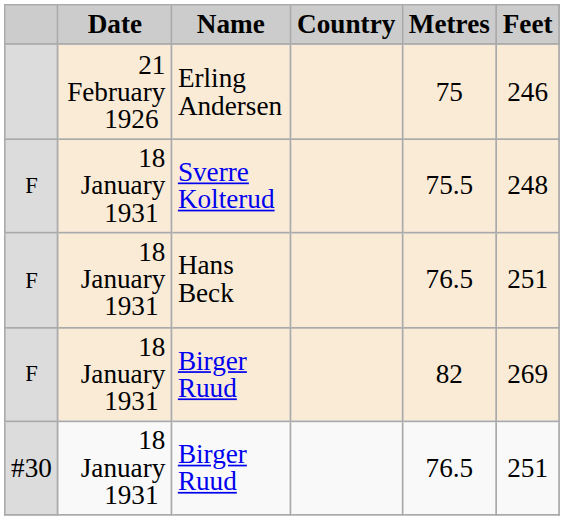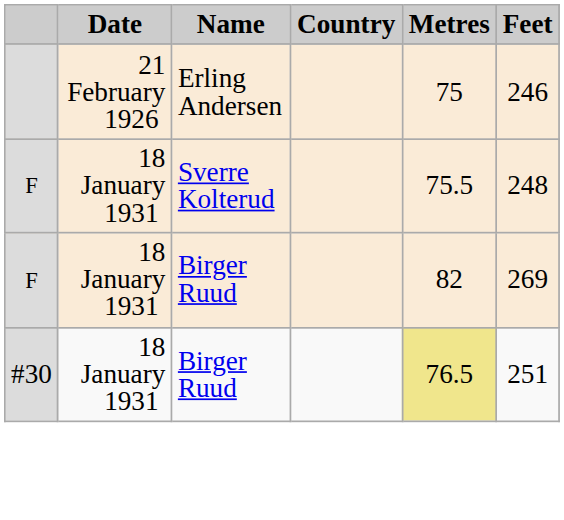- row: F | 18 January 1931 | Hans Beck | 76.5 | 251
#30 / Birger Ruud | Metres: no background -> khaki background
